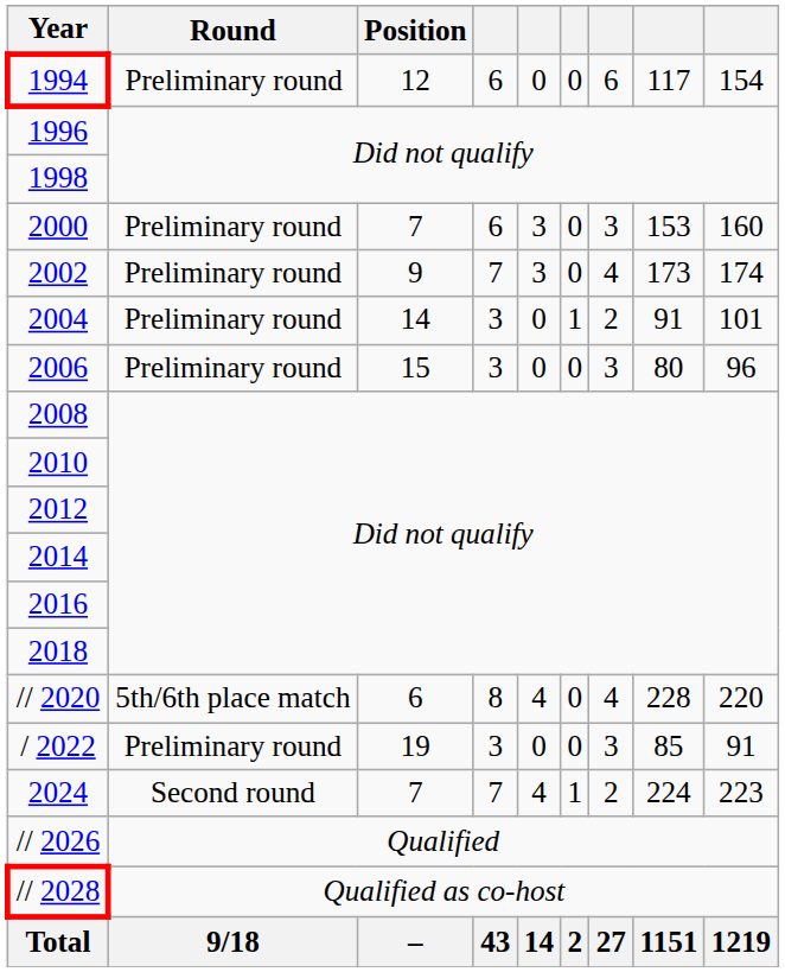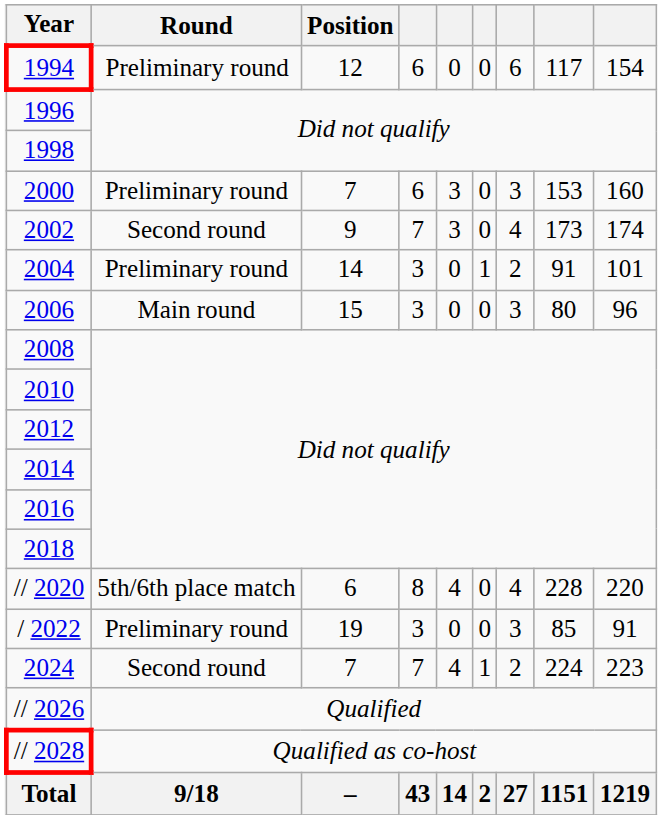2002 | Round: Preliminary round -> Second round
2006 | Round: Preliminary round -> Main round
